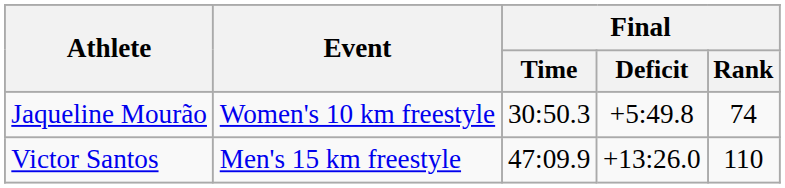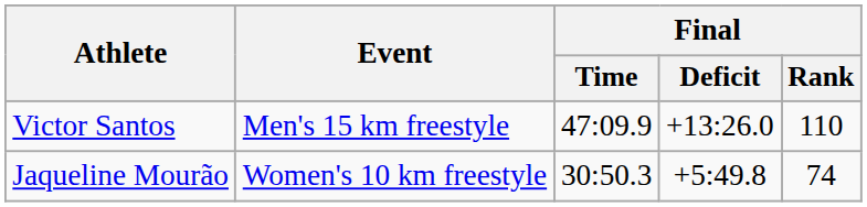rows swapped: Victor Santos <-> Jaqueline Mourão
